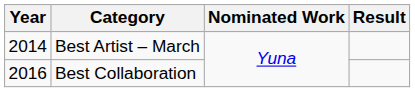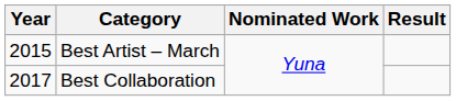Best Artist – March | Year: 2014 -> 2015
Best Collaboration | Year: 2016 -> 2017
